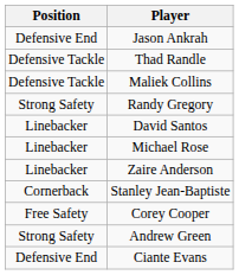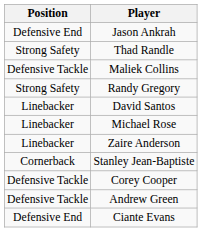Thad Randle | Position: Defensive Tackle -> Strong Safety
Corey Cooper | Position: Free Safety -> Defensive Tackle
Andrew Green | Position: Strong Safety -> Defensive Tackle
